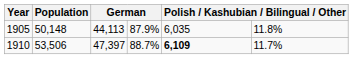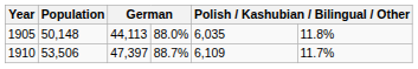1905 | column 4: 87.9% -> 88.0%
1910 | column 5: bold -> normal
